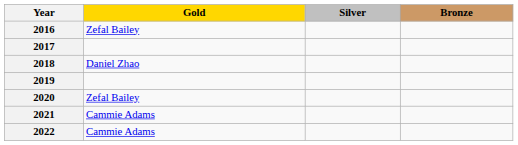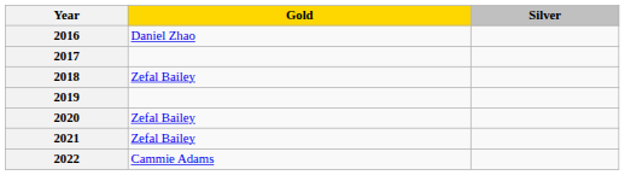- column: Bronze
2016 | Gold: Zefal Bailey -> Daniel Zhao
2018 | Gold: Daniel Zhao -> Zefal Bailey
2021 | Gold: Cammie Adams -> Zefal Bailey
